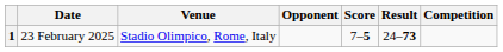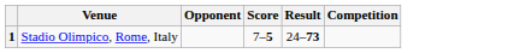- column: Date | 23 February 2025
